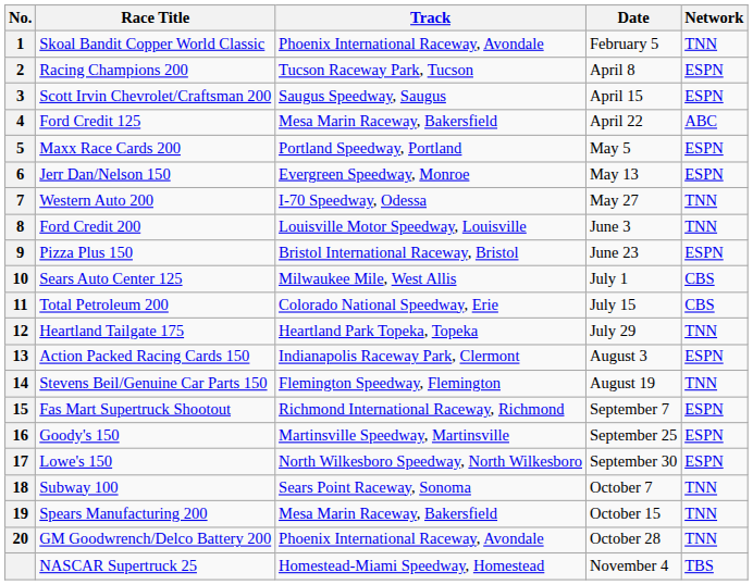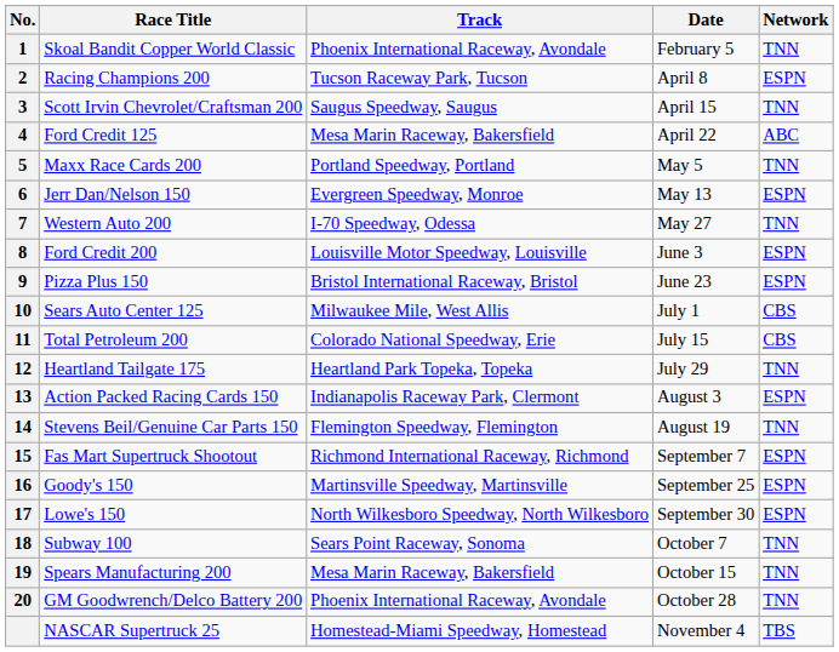Scott Irvin Chevrolet/Craftsman 200 | Network: ESPN -> TNN
Maxx Race Cards 200 | Network: ESPN -> TNN
Ford Credit 200 | Network: TNN -> ESPN
